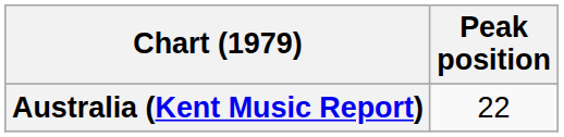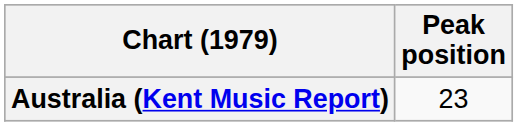Australia (Kent Music Report) | Peak position: 22 -> 23
